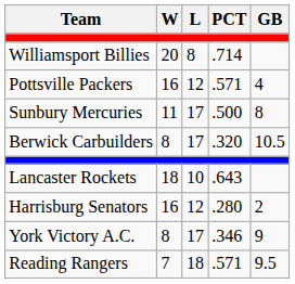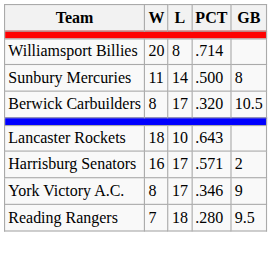- row: Pottsville Packers | 16 | 12 | .571 | 4
Sunbury Mercuries | L: 17 -> 14
Harrisburg Senators | L: 12 -> 17
Harrisburg Senators | PCT: .280 -> .571
Reading Rangers | PCT: .571 -> .280
